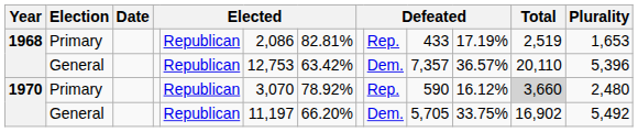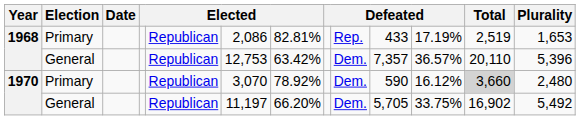1970 / Primary | column 9: Rep. -> Dem.
